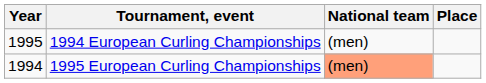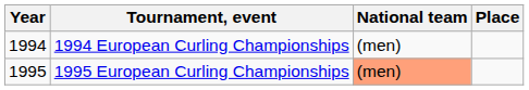1994 European Curling Championships | Year: 1995 -> 1994
1995 European Curling Championships | Year: 1994 -> 1995
